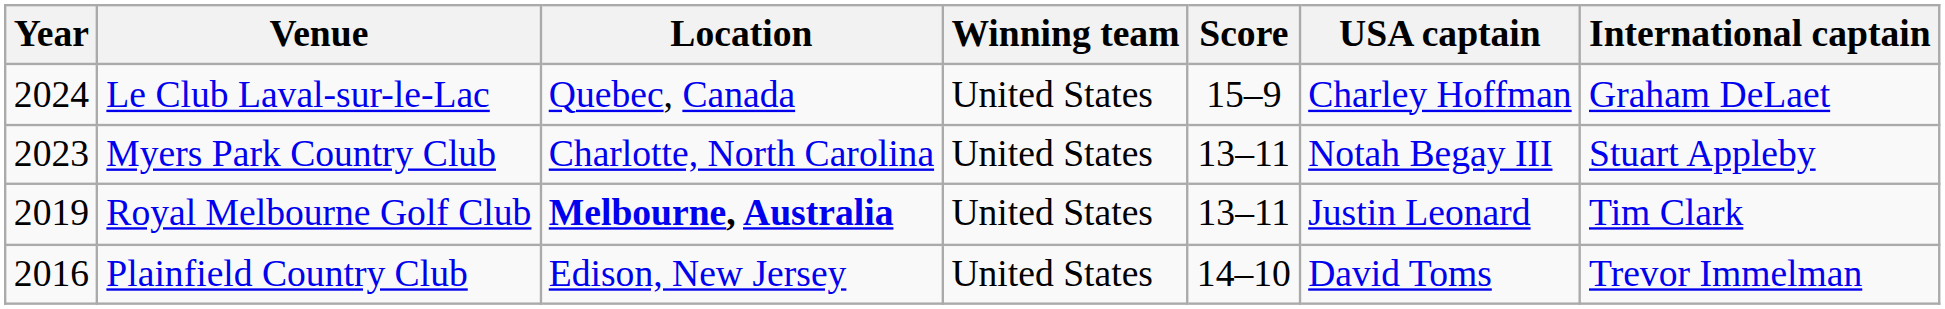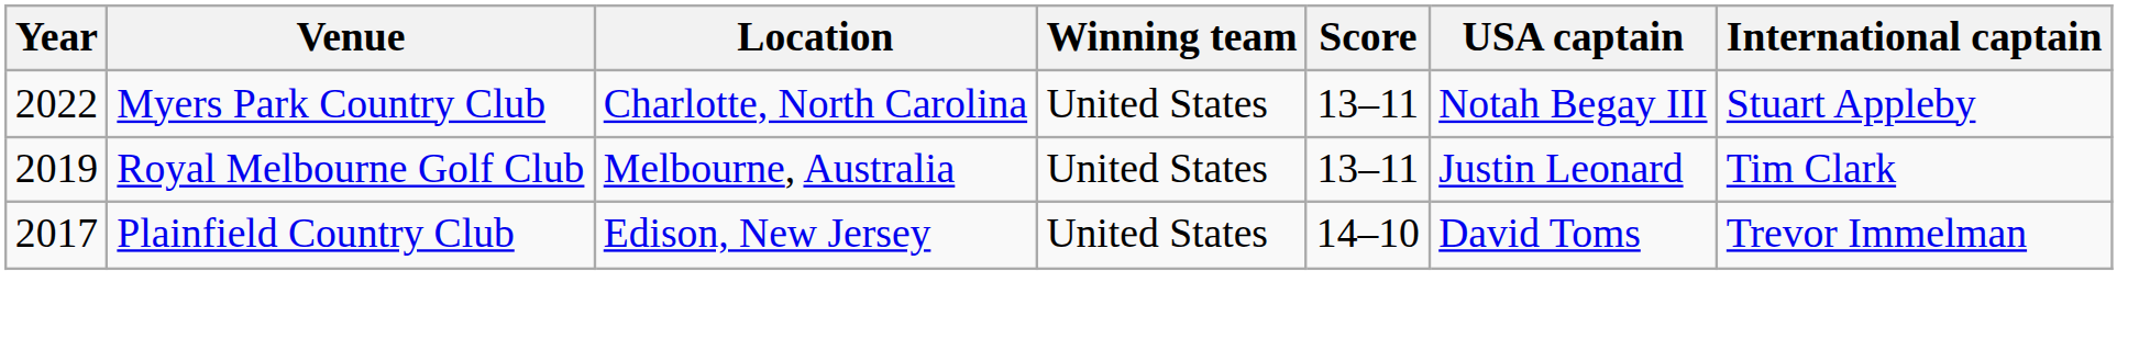- row: 2024 | Le Club Laval-sur-le-Lac | Quebec, Canada | United States | 15–9 | Charley Hoffman | Graham DeLaet
Myers Park Country Club | Year: 2023 -> 2022
Royal Melbourne Golf Club | Location: bold -> normal
Plainfield Country Club | Year: 2016 -> 2017
